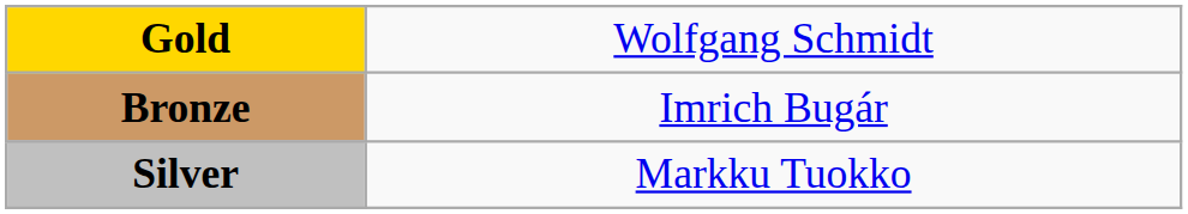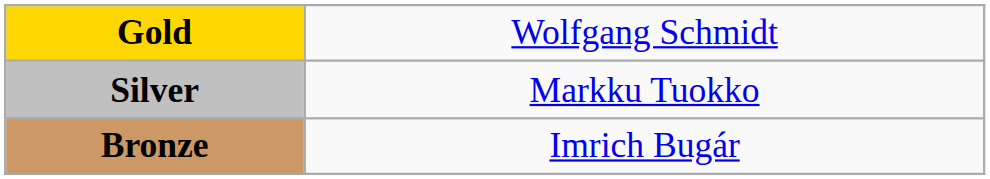rows swapped: Silver <-> Bronze
